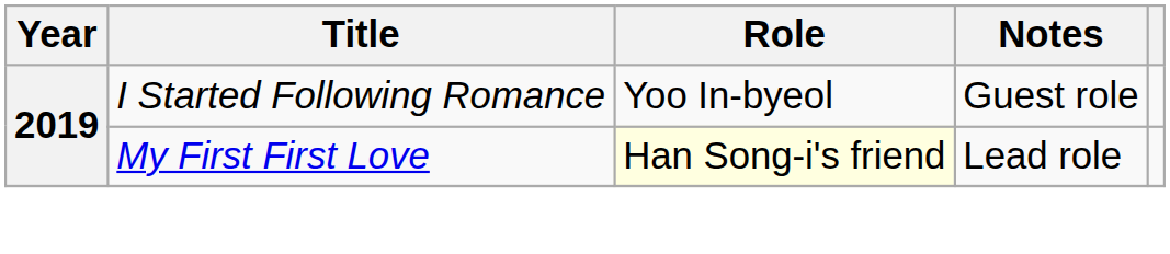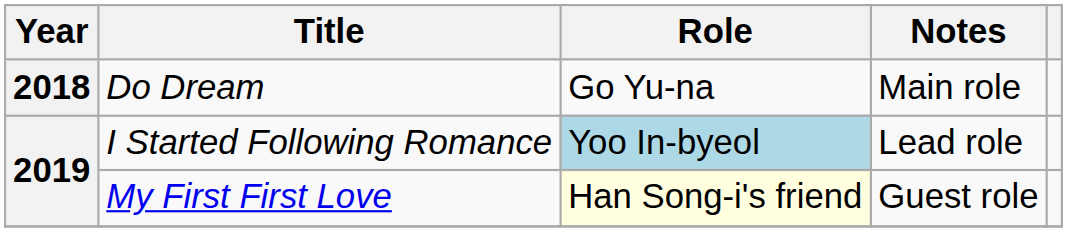+ row: 2018 | Do Dream | Go Yu-na | Main role
I Started Following Romance | Role: no background -> lightblue background
I Started Following Romance | Notes: Guest role -> Lead role
My First First Love | Notes: Lead role -> Guest role
